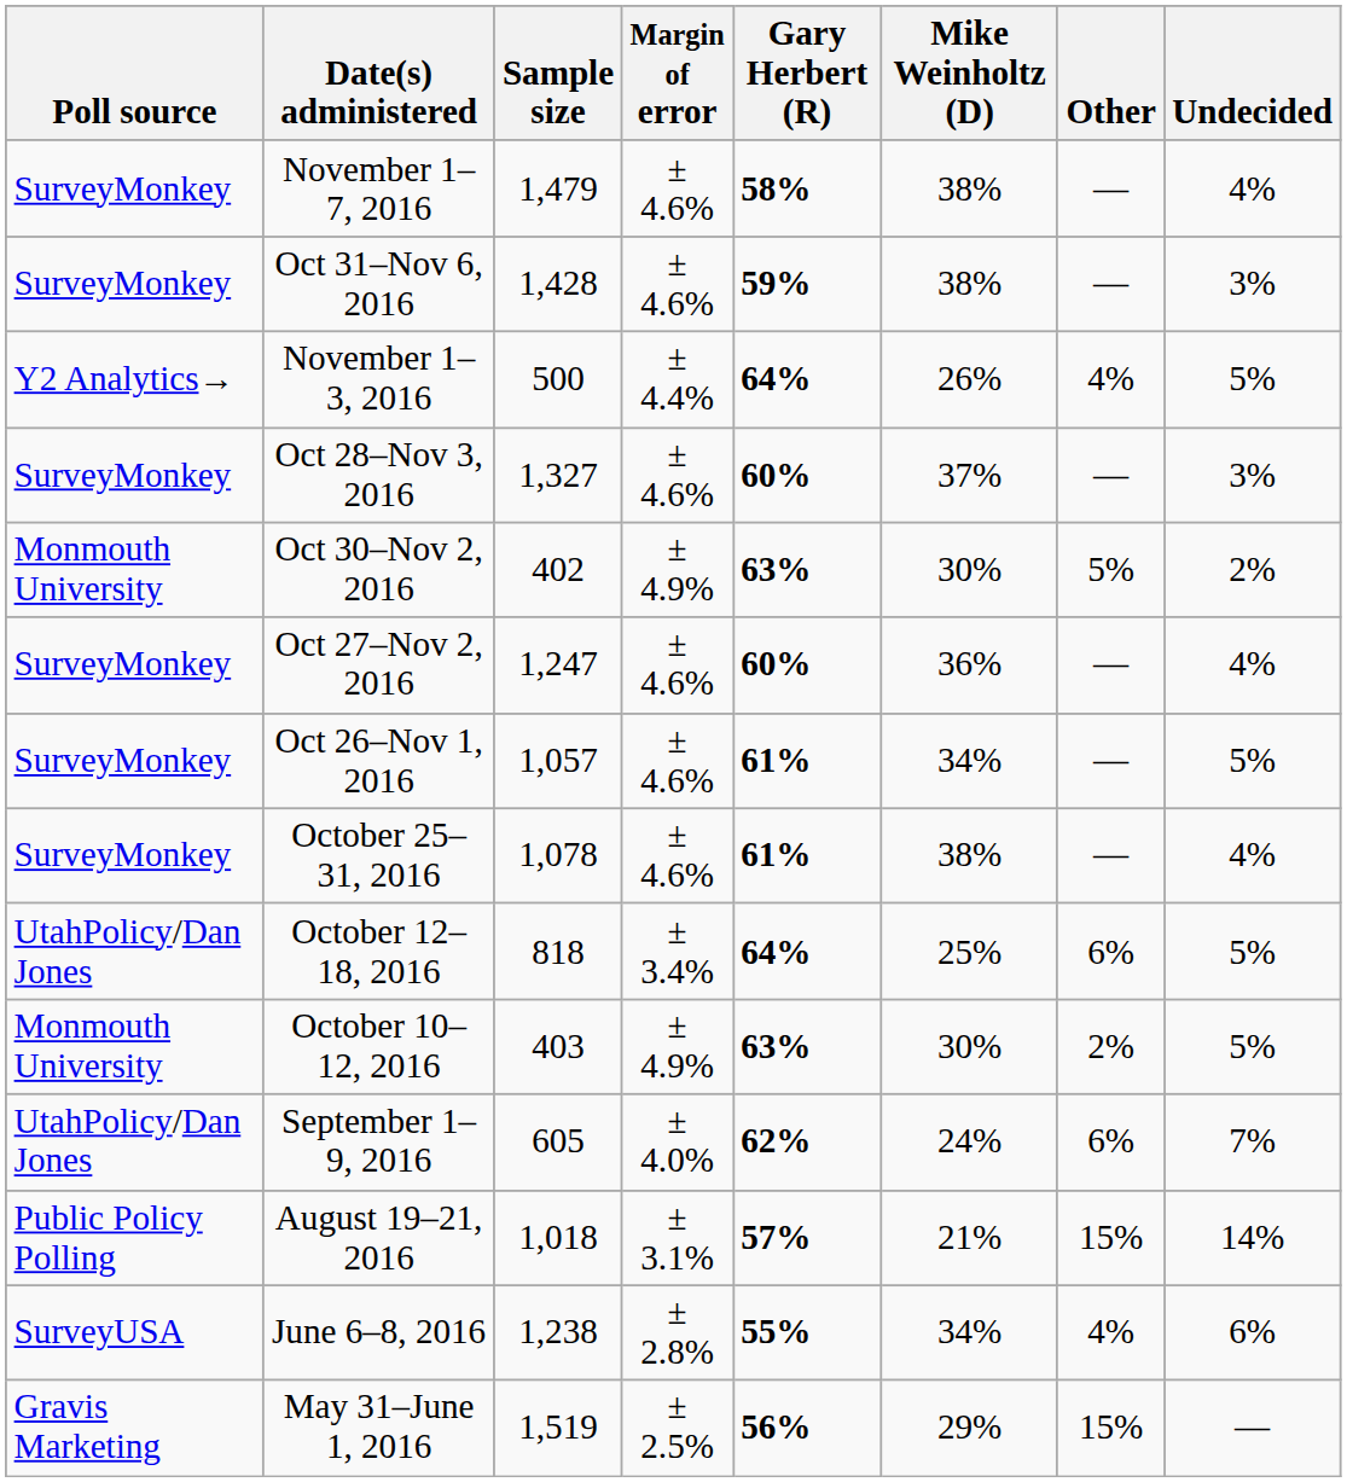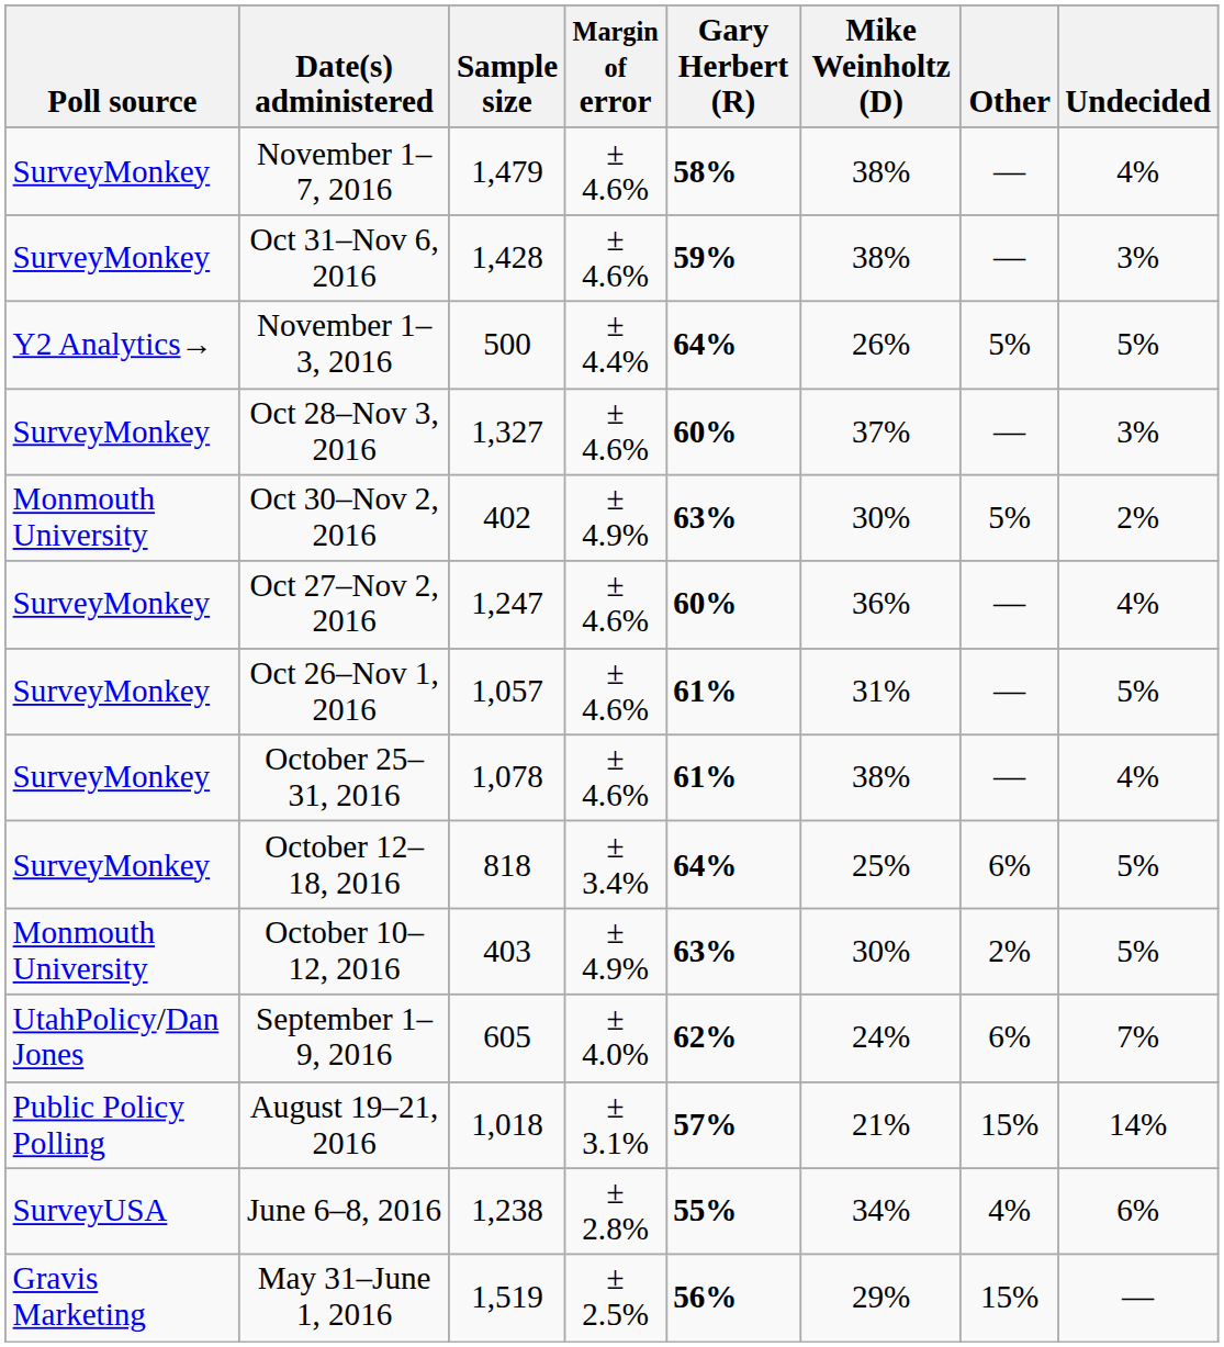November 1–3, 2016 | Other: 4% -> 5%
Oct 26–Nov 1, 2016 | Mike Weinholtz (D): 34% -> 31%
October 12–18, 2016 | Poll source: UtahPolicy/Dan Jones -> SurveyMonkey
